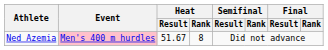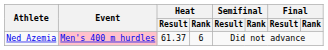Ned Azemia | Heat / Result: 51.67 -> 61.37
Ned Azemia | Heat / Rank: 8 -> 6
